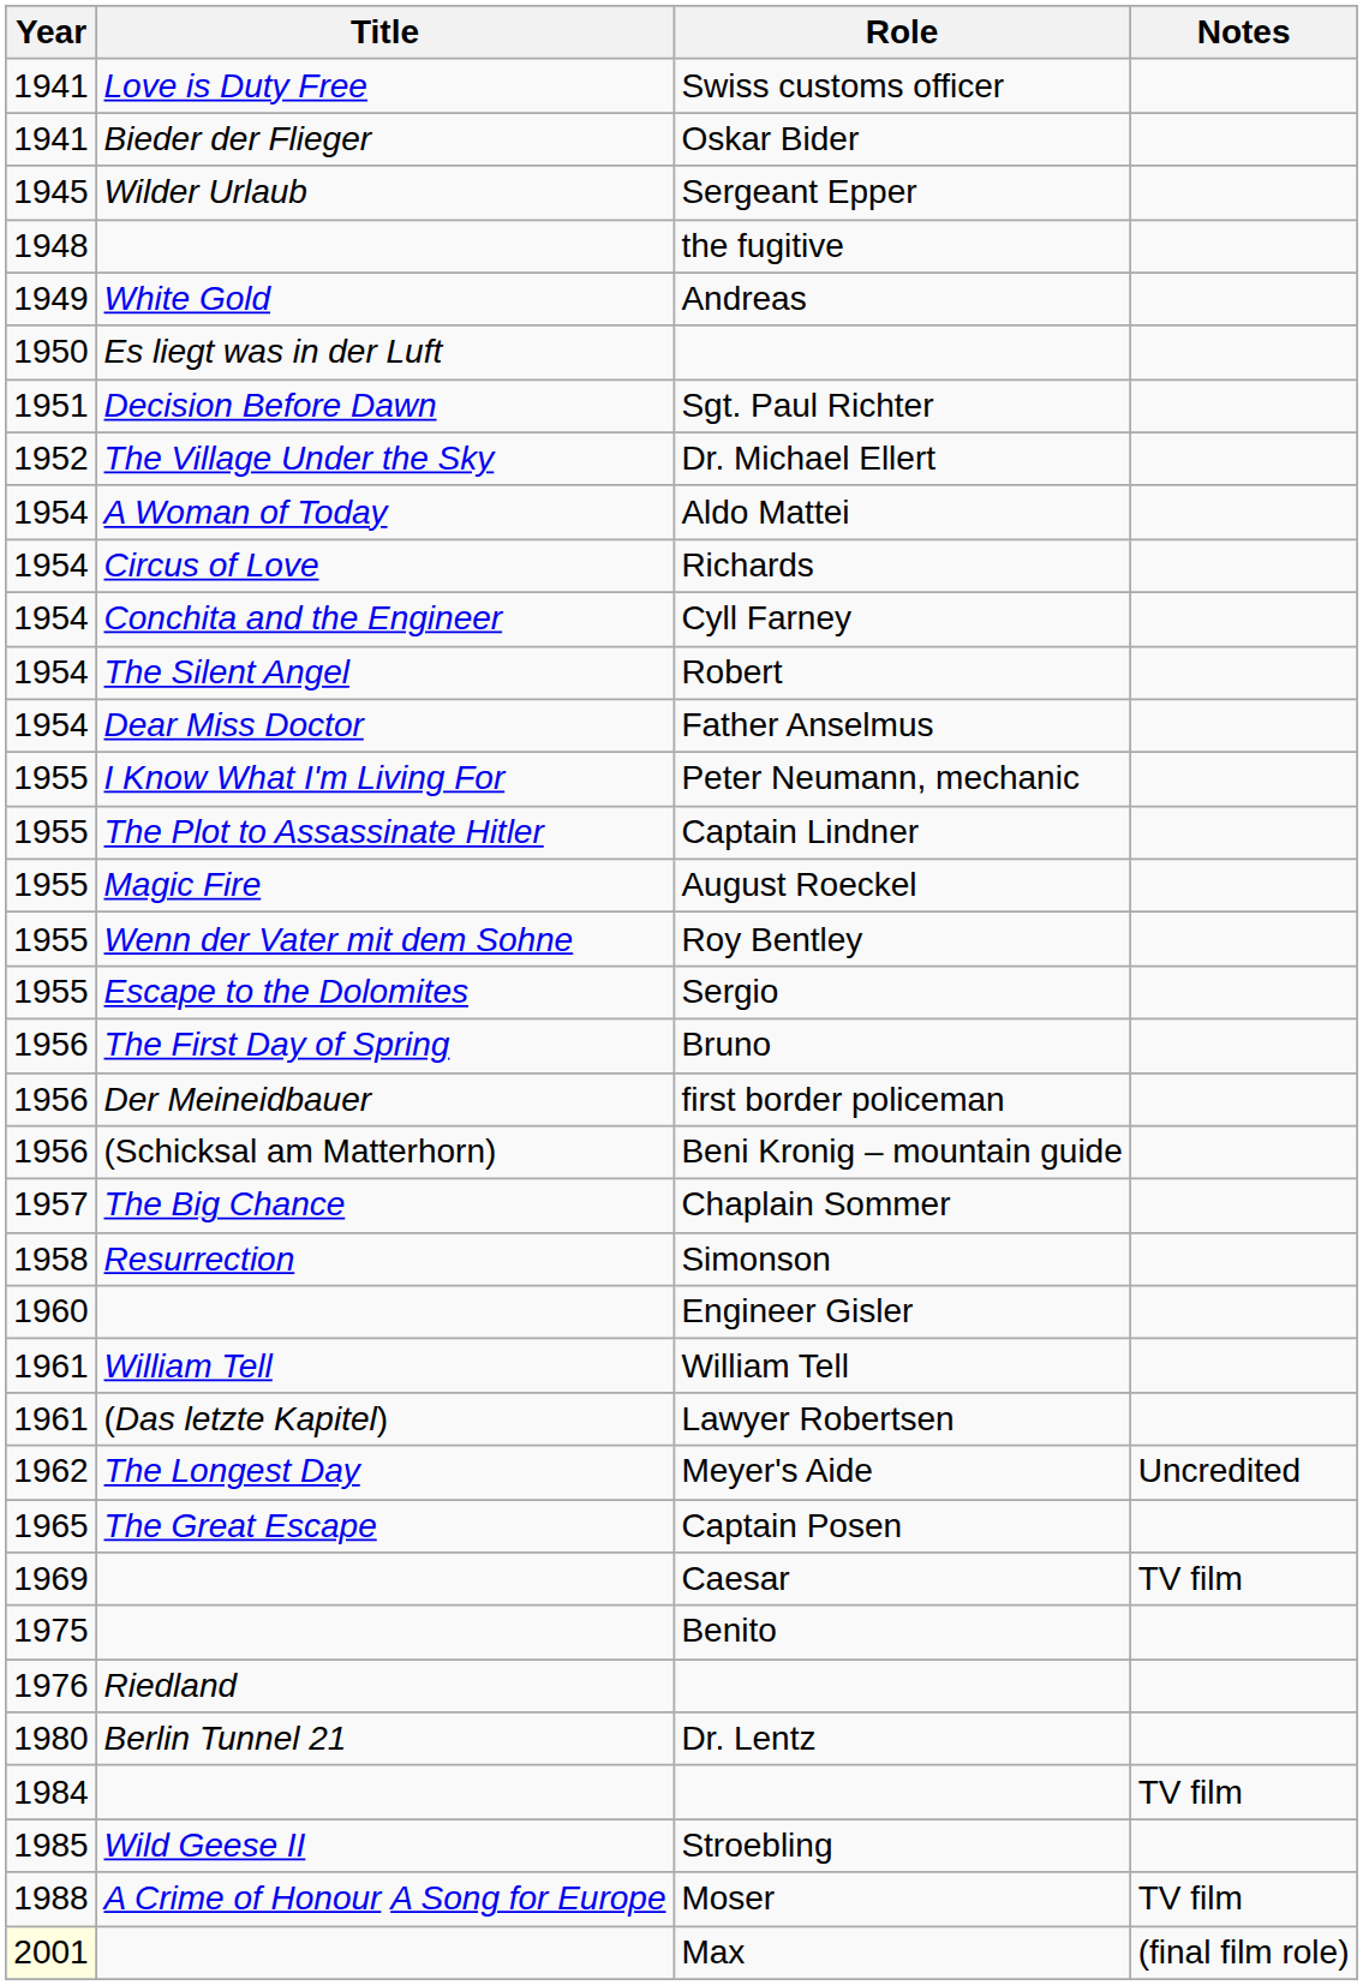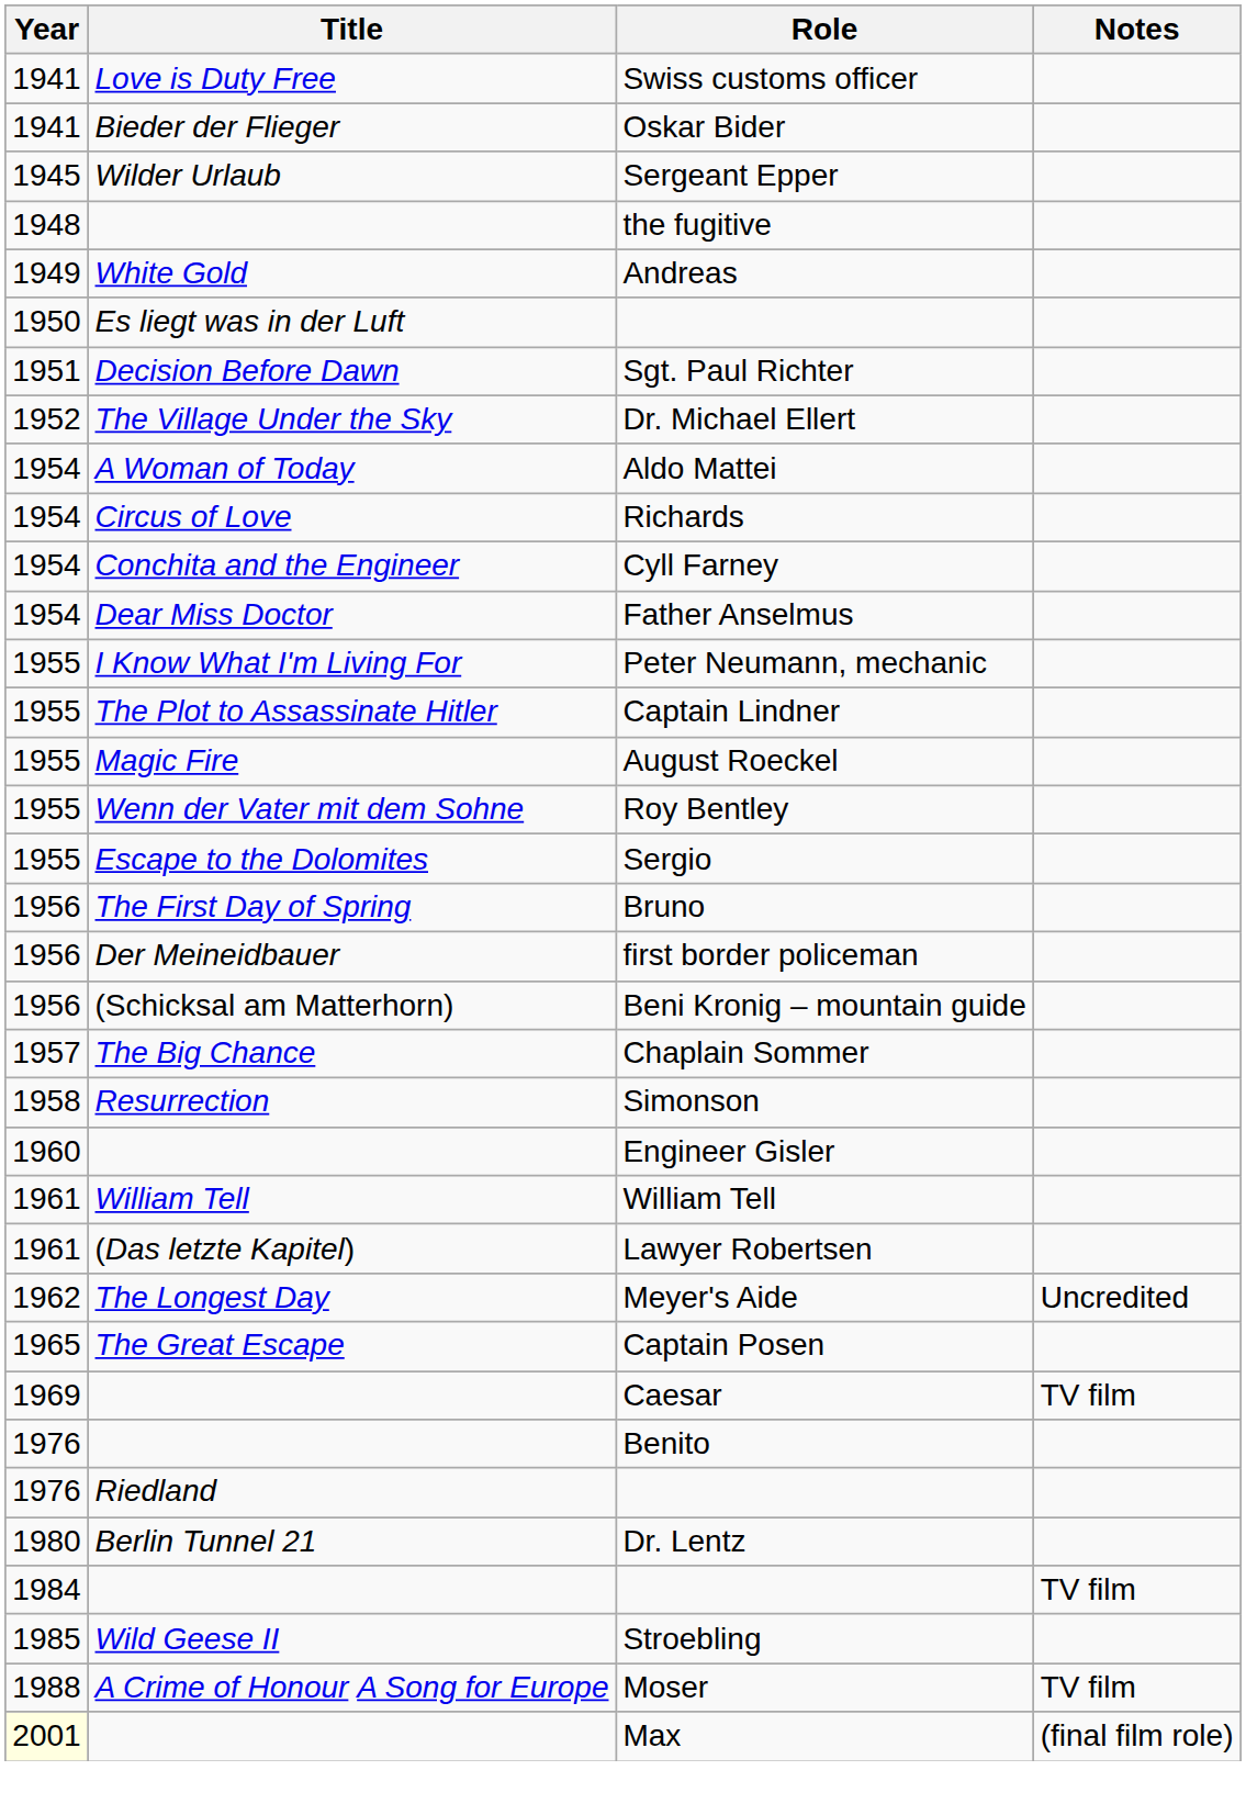- row: 1954 | The Silent Angel | Robert
Benito | Year: 1975 -> 1976
